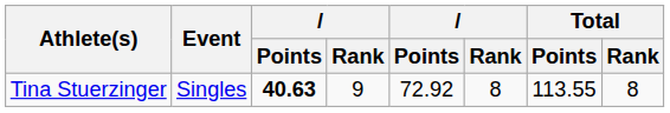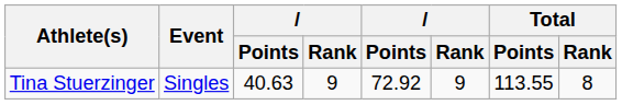Tina Stuerzinger | column 3: bold -> normal
Tina Stuerzinger | column 6: 8 -> 9
